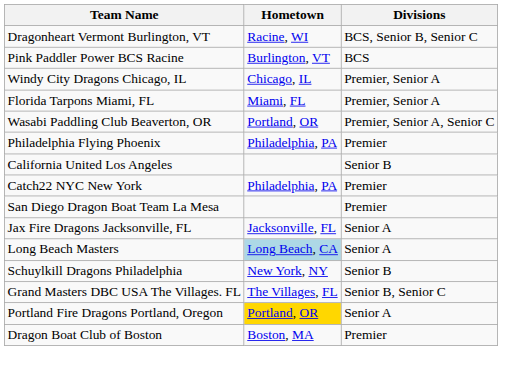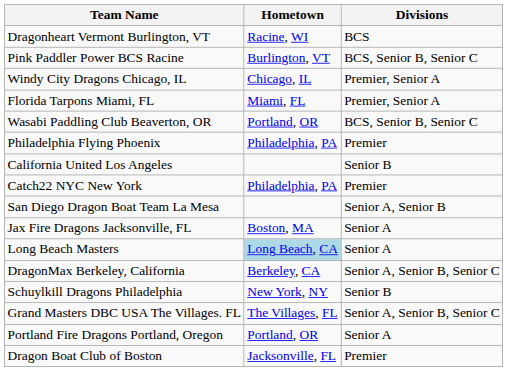Dragonheart Vermont Burlington, VT | Divisions: BCS, Senior B, Senior C -> BCS
Pink Paddler Power BCS Racine | Divisions: BCS -> BCS, Senior B, Senior C
Wasabi Paddling Club Beaverton, OR | Divisions: Premier, Senior A, Senior C -> BCS, Senior B, Senior C
San Diego Dragon Boat Team La Mesa | Divisions: Premier -> Senior A, Senior B
Jax Fire Dragons Jacksonville, FL | Hometown: Jacksonville, FL -> Boston, MA
+ row: DragonMax Berkeley, California | Berkeley, CA | Senior A, Senior B, Senior C
Grand Masters DBC USA The Villages. FL | Divisions: Senior B, Senior C -> Senior A, Senior B, Senior C
Portland Fire Dragons Portland, Oregon | Hometown: gold background -> no background
Dragon Boat Club of Boston | Hometown: Boston, MA -> Jacksonville, FL
